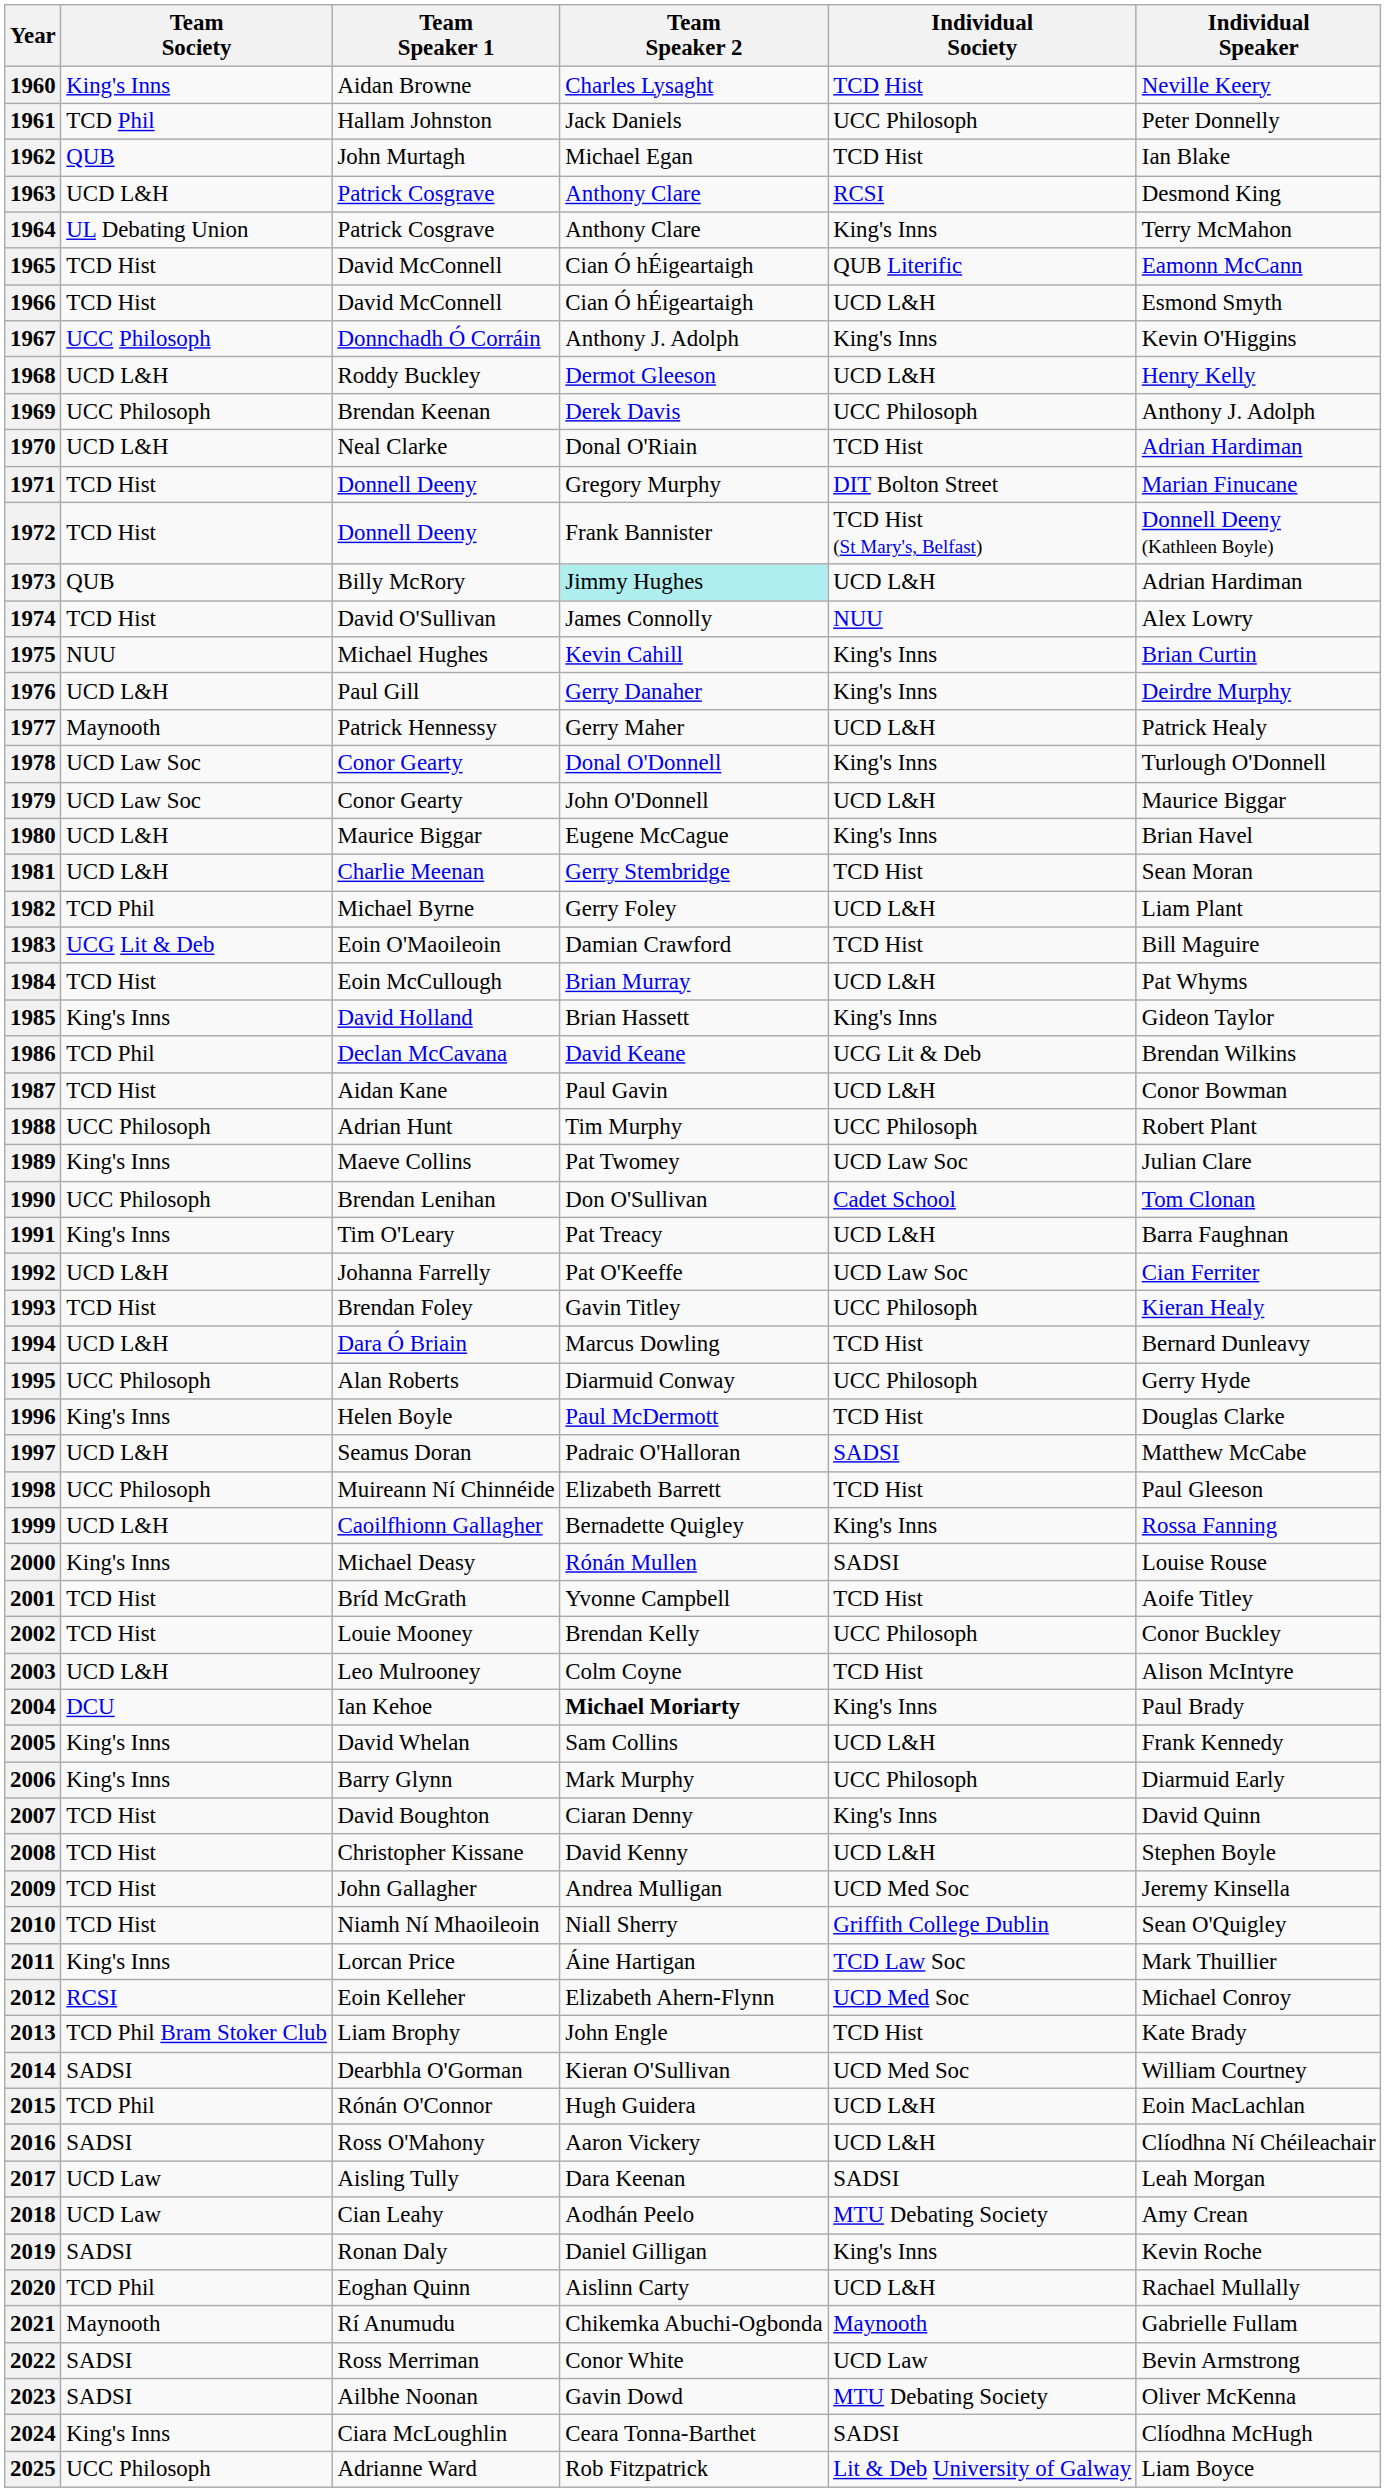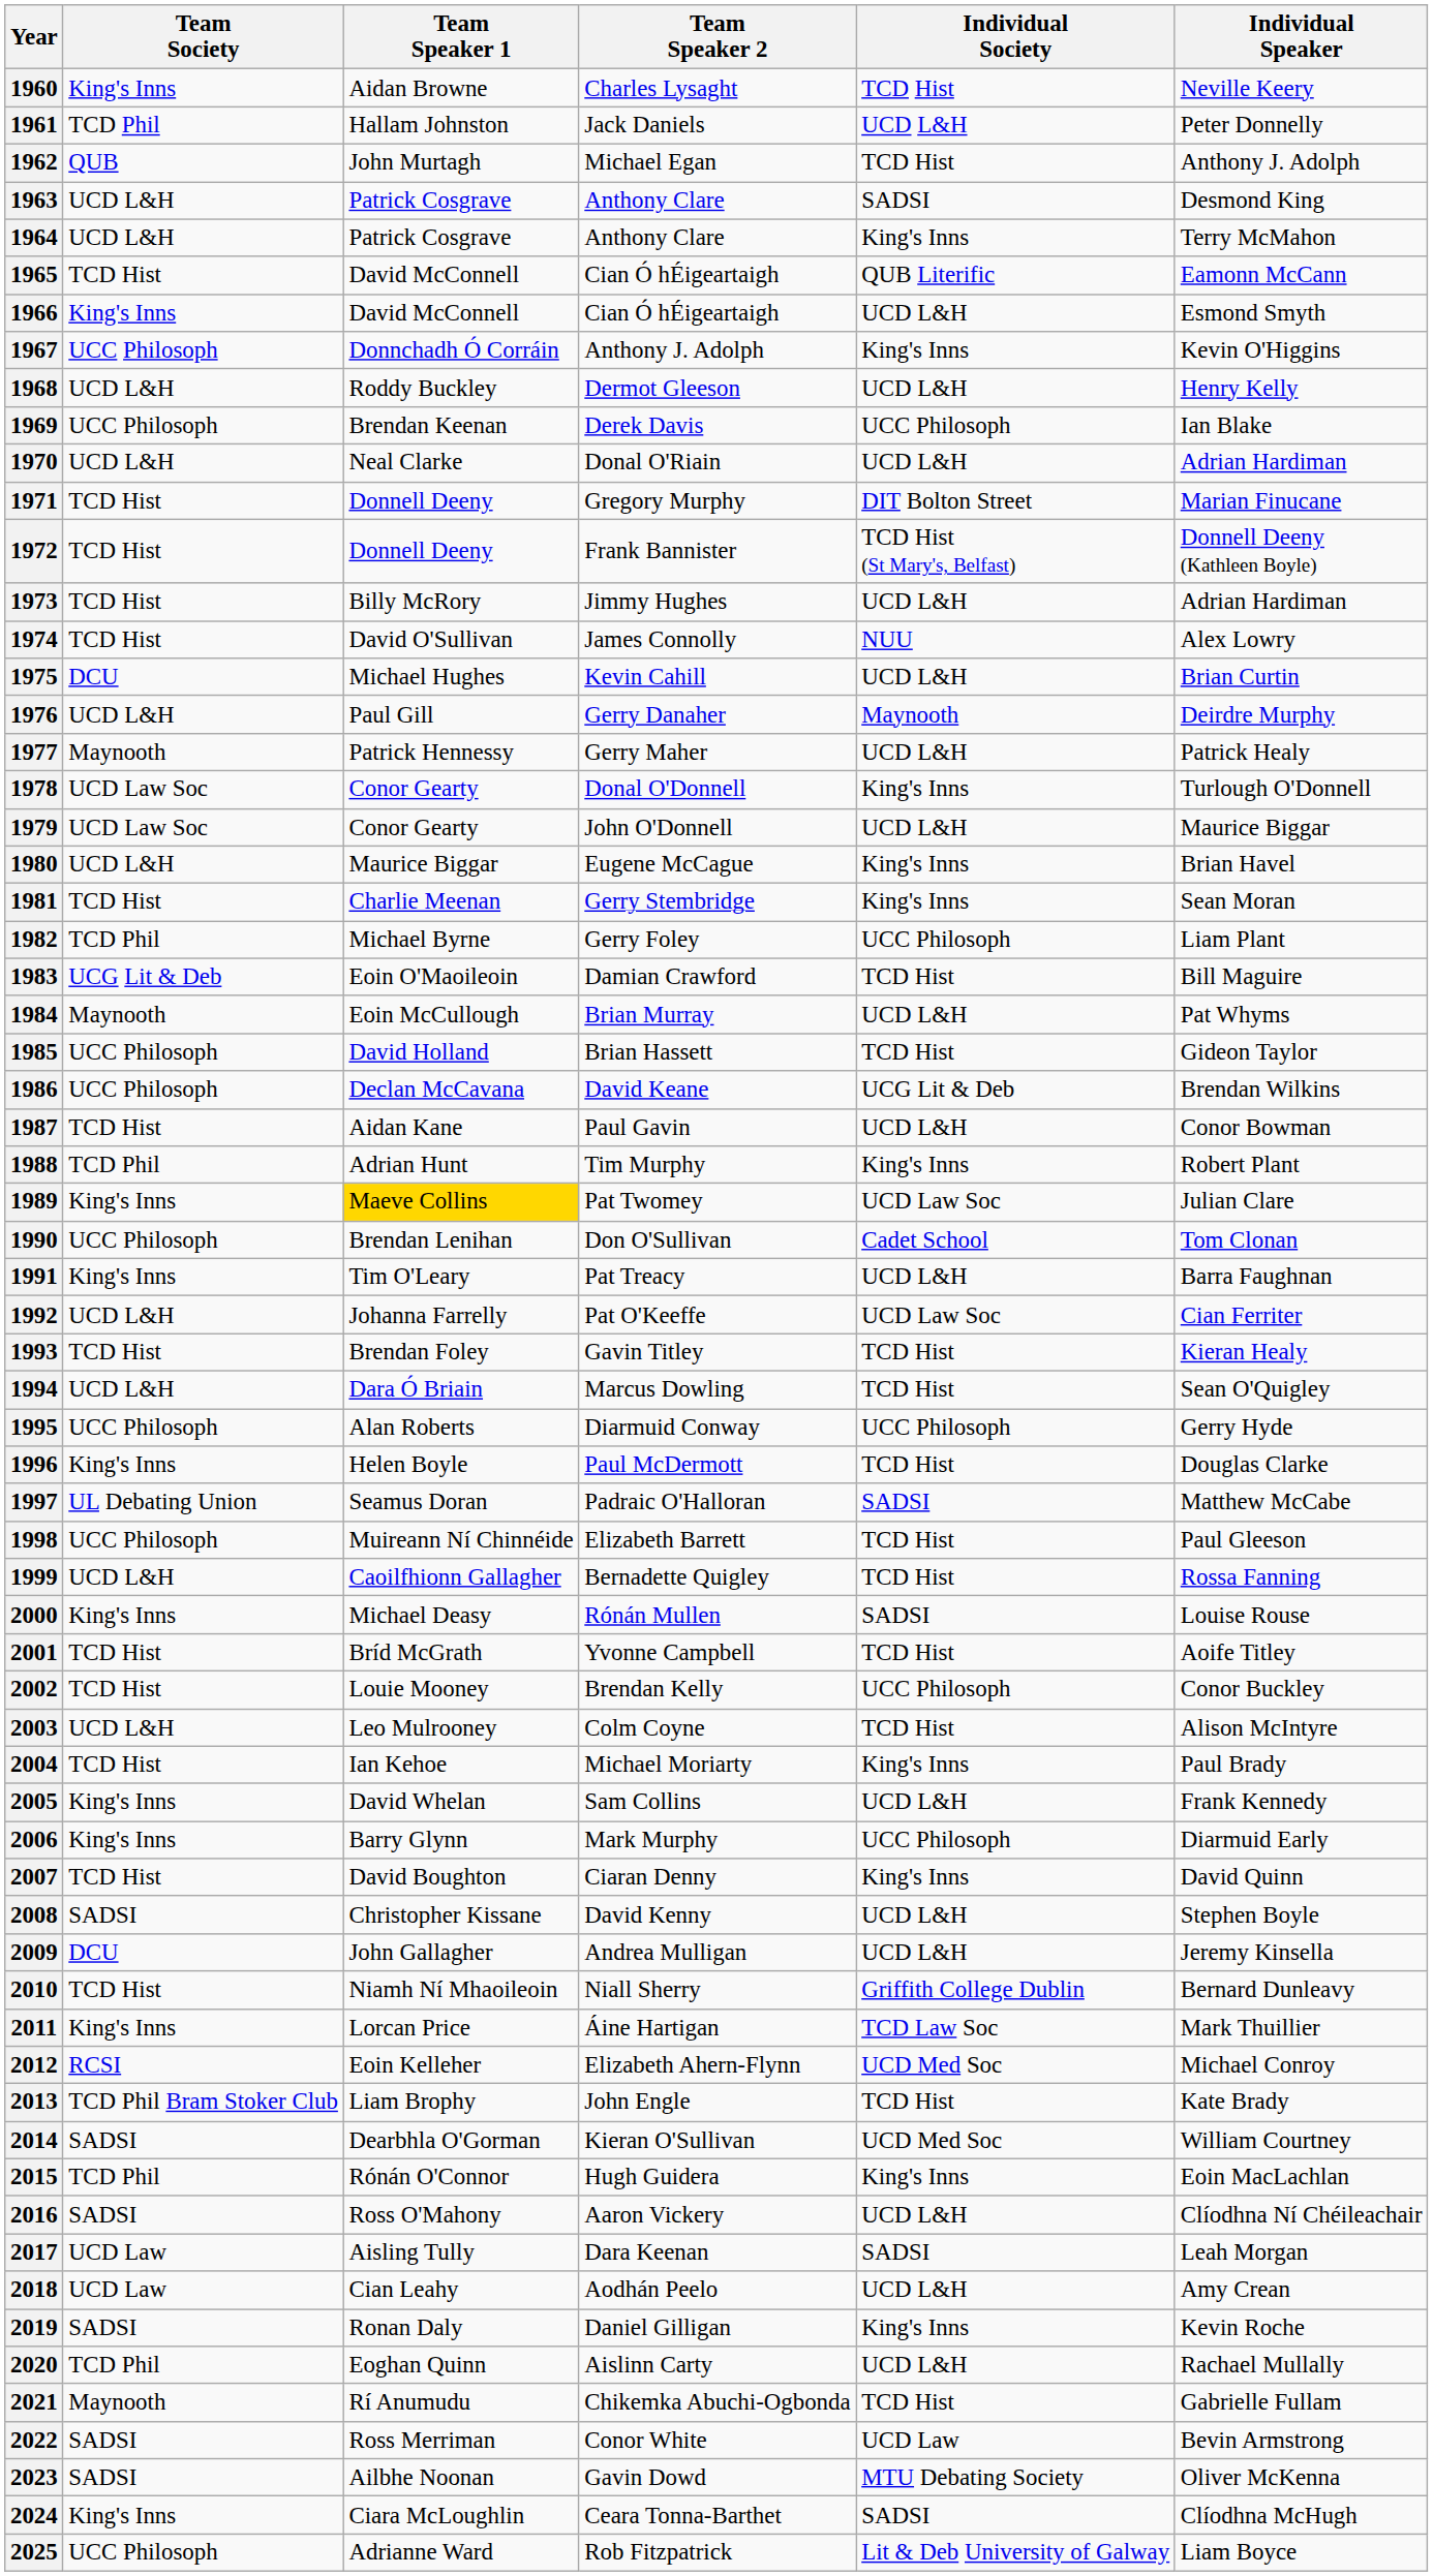1961 | Individual Society: UCC Philosoph -> UCD L&H
1962 | Individual Speaker: Ian Blake -> Anthony J. Adolph
1963 | Individual Society: RCSI -> SADSI
1964 | Team Society: UL Debating Union -> UCD L&H
1966 | Team Society: TCD Hist -> King's Inns
1969 | Individual Speaker: Anthony J. Adolph -> Ian Blake
1970 | Individual Society: TCD Hist -> UCD L&H
1973 | Team Society: QUB -> TCD Hist
1973 | Team Speaker 2: paleturquoise background -> no background
1975 | Team Society: NUU -> DCU
1975 | Individual Society: King's Inns -> UCD L&H
1976 | Individual Society: King's Inns -> Maynooth
1981 | Team Society: UCD L&H -> TCD Hist
1981 | Individual Society: TCD Hist -> King's Inns
1982 | Individual Society: UCD L&H -> UCC Philosoph
1984 | Team Society: TCD Hist -> Maynooth
1985 | Team Society: King's Inns -> UCC Philosoph
1985 | Individual Society: King's Inns -> TCD Hist
1986 | Team Society: TCD Phil -> UCC Philosoph
1988 | Team Society: UCC Philosoph -> TCD Phil
1988 | Individual Society: UCC Philosoph -> King's Inns
1989 | Team Speaker 1: no background -> gold background
1993 | Individual Society: UCC Philosoph -> TCD Hist
1994 | Individual Speaker: Bernard Dunleavy -> Sean O'Quigley
1997 | Team Society: UCD L&H -> UL Debating Union
1999 | Individual Society: King's Inns -> TCD Hist
2004 | Team Society: DCU -> TCD Hist
2004 | Team Speaker 2: bold -> normal
2008 | Team Society: TCD Hist -> SADSI
2009 | Team Society: TCD Hist -> DCU
2009 | Individual Society: UCD Med Soc -> UCD L&H
2010 | Individual Speaker: Sean O'Quigley -> Bernard Dunleavy
2015 | Individual Society: UCD L&H -> King's Inns
2018 | Individual Society: MTU Debating Society -> UCD L&H
2021 | Individual Society: Maynooth -> TCD Hist
